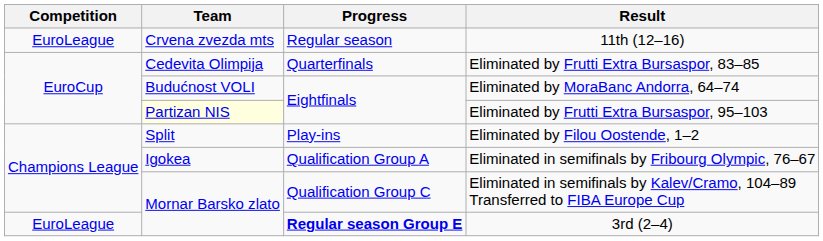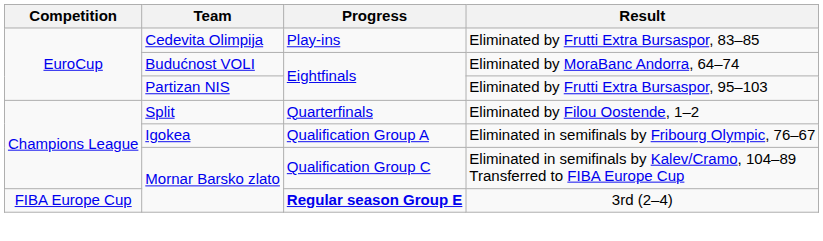- row: EuroLeague | Crvena zvezda mts | Regular season | 11th (12–16)
Eliminated by Frutti Extra Bursaspor, 83–85 | Progress: Quarterfinals -> Play-ins
Eliminated by Frutti Extra Bursaspor, 95–103 | Team: lightyellow background -> no background
Eliminated by Filou Oostende, 1–2 | Progress: Play-ins -> Quarterfinals
3rd (2–4) | Competition: EuroLeague -> FIBA Europe Cup
